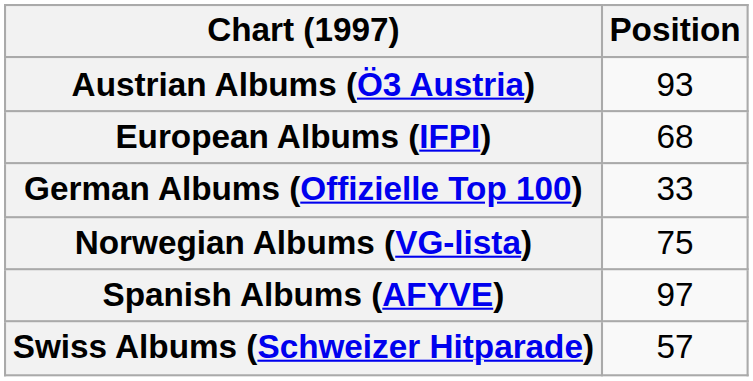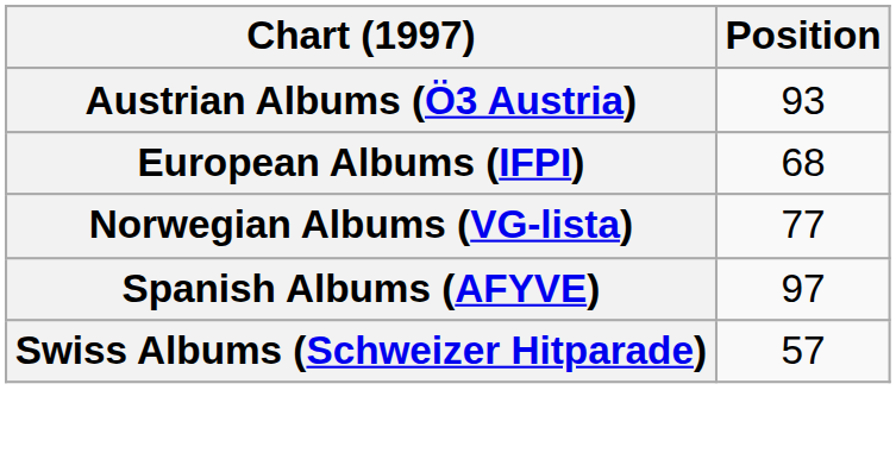- row: German Albums (Offizielle Top 100) | 33
Norwegian Albums (VG-lista) | Position: 75 -> 77
